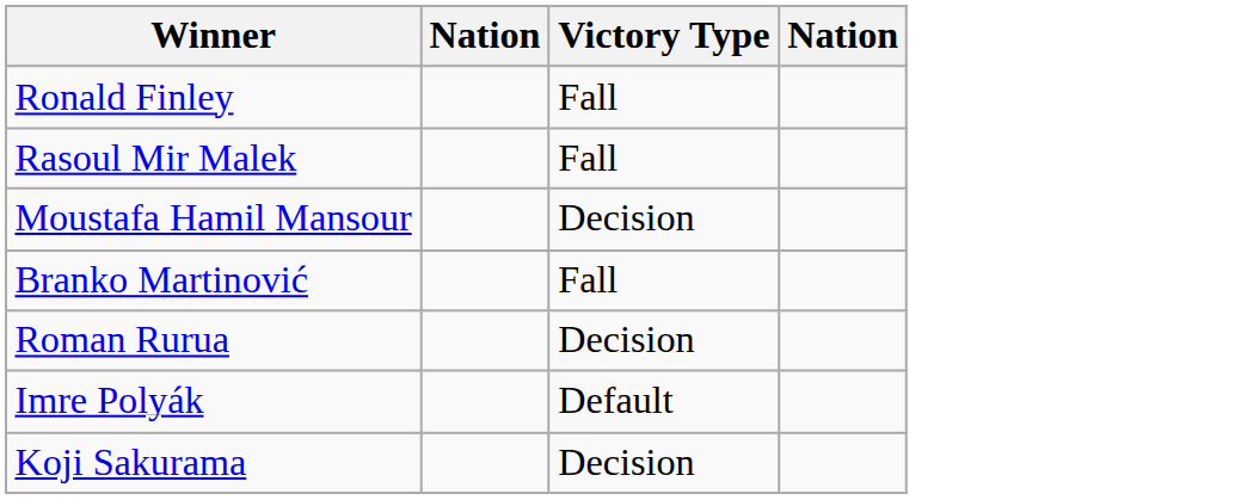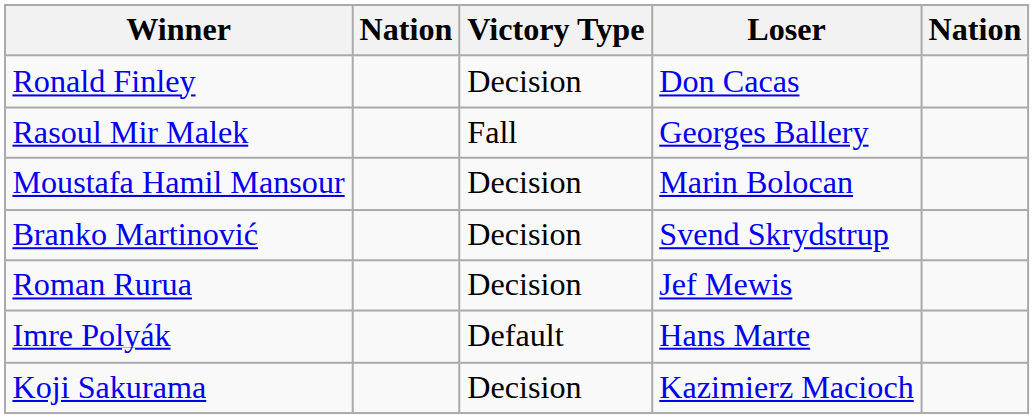+ column: Loser | Don Cacas | Georges Ballery | Marin Bolocan | Svend Skrydstrup | Jef Mewis | Hans Marte | Kazimierz Macioch
Ronald Finley | Victory Type: Fall -> Decision
Branko Martinović | Victory Type: Fall -> Decision
